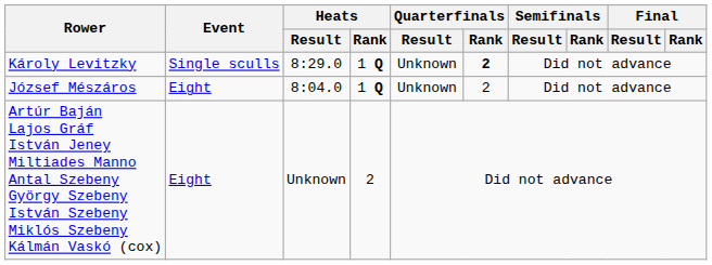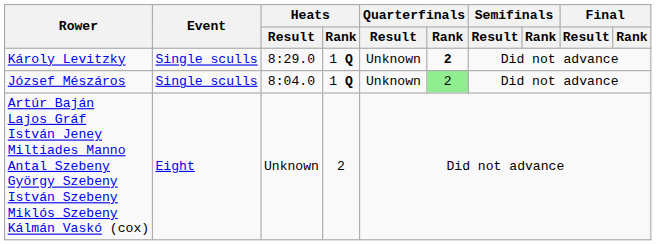József Mészáros | Event: Eight -> Single sculls
József Mészáros | Quarterfinals / Rank: no background -> lightgreen background
